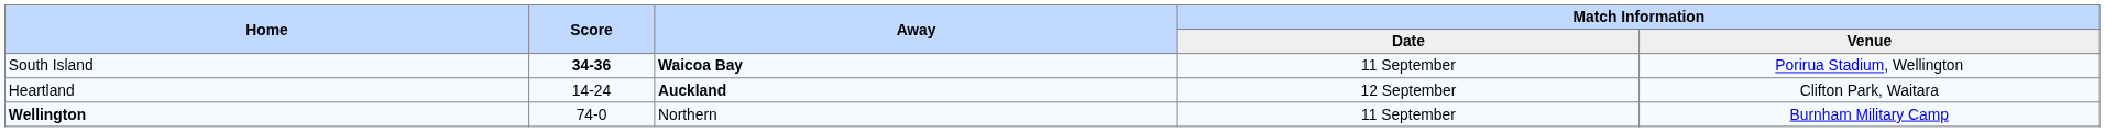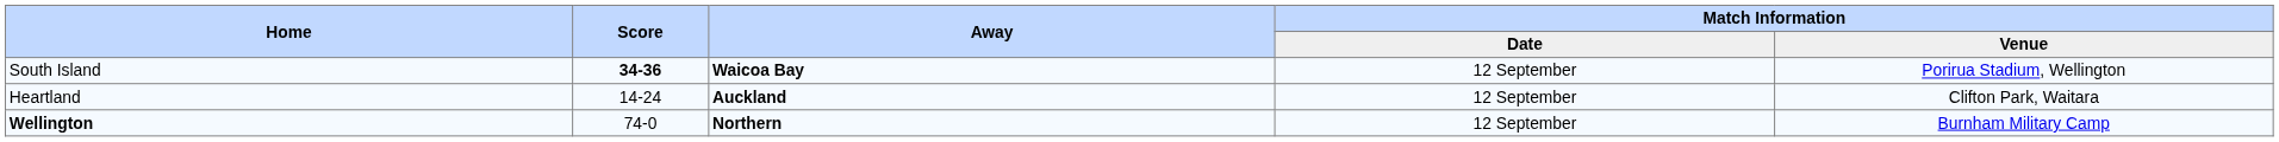South Island | Match Information / Date: 11 September -> 12 September
Wellington | Away: normal -> bold
Wellington | Match Information / Date: 11 September -> 12 September
